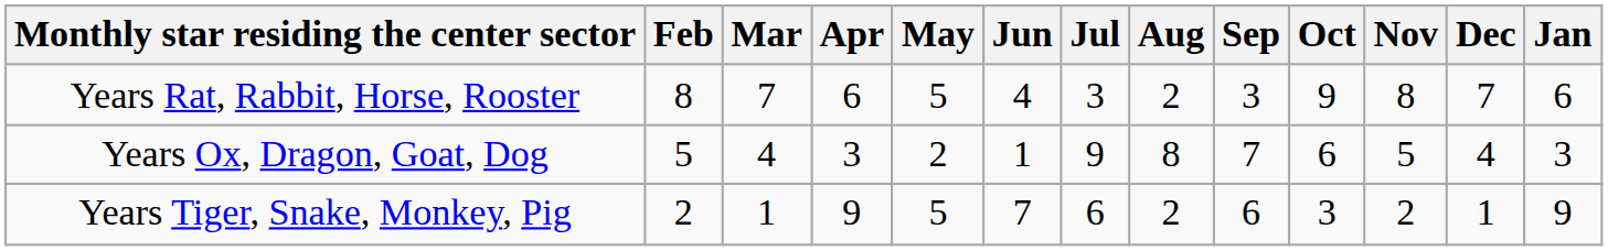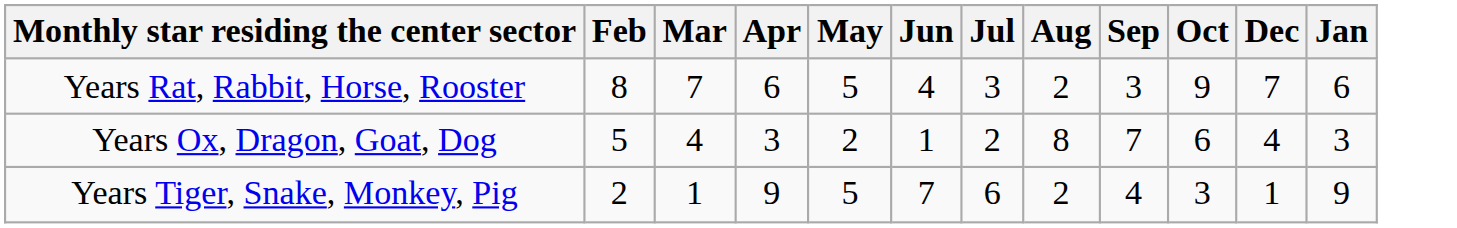- column: Nov | 8 | 5 | 2
Years Ox, Dragon, Goat, Dog | Jul: 9 -> 2
Years Tiger, Snake, Monkey, Pig | Sep: 6 -> 4
